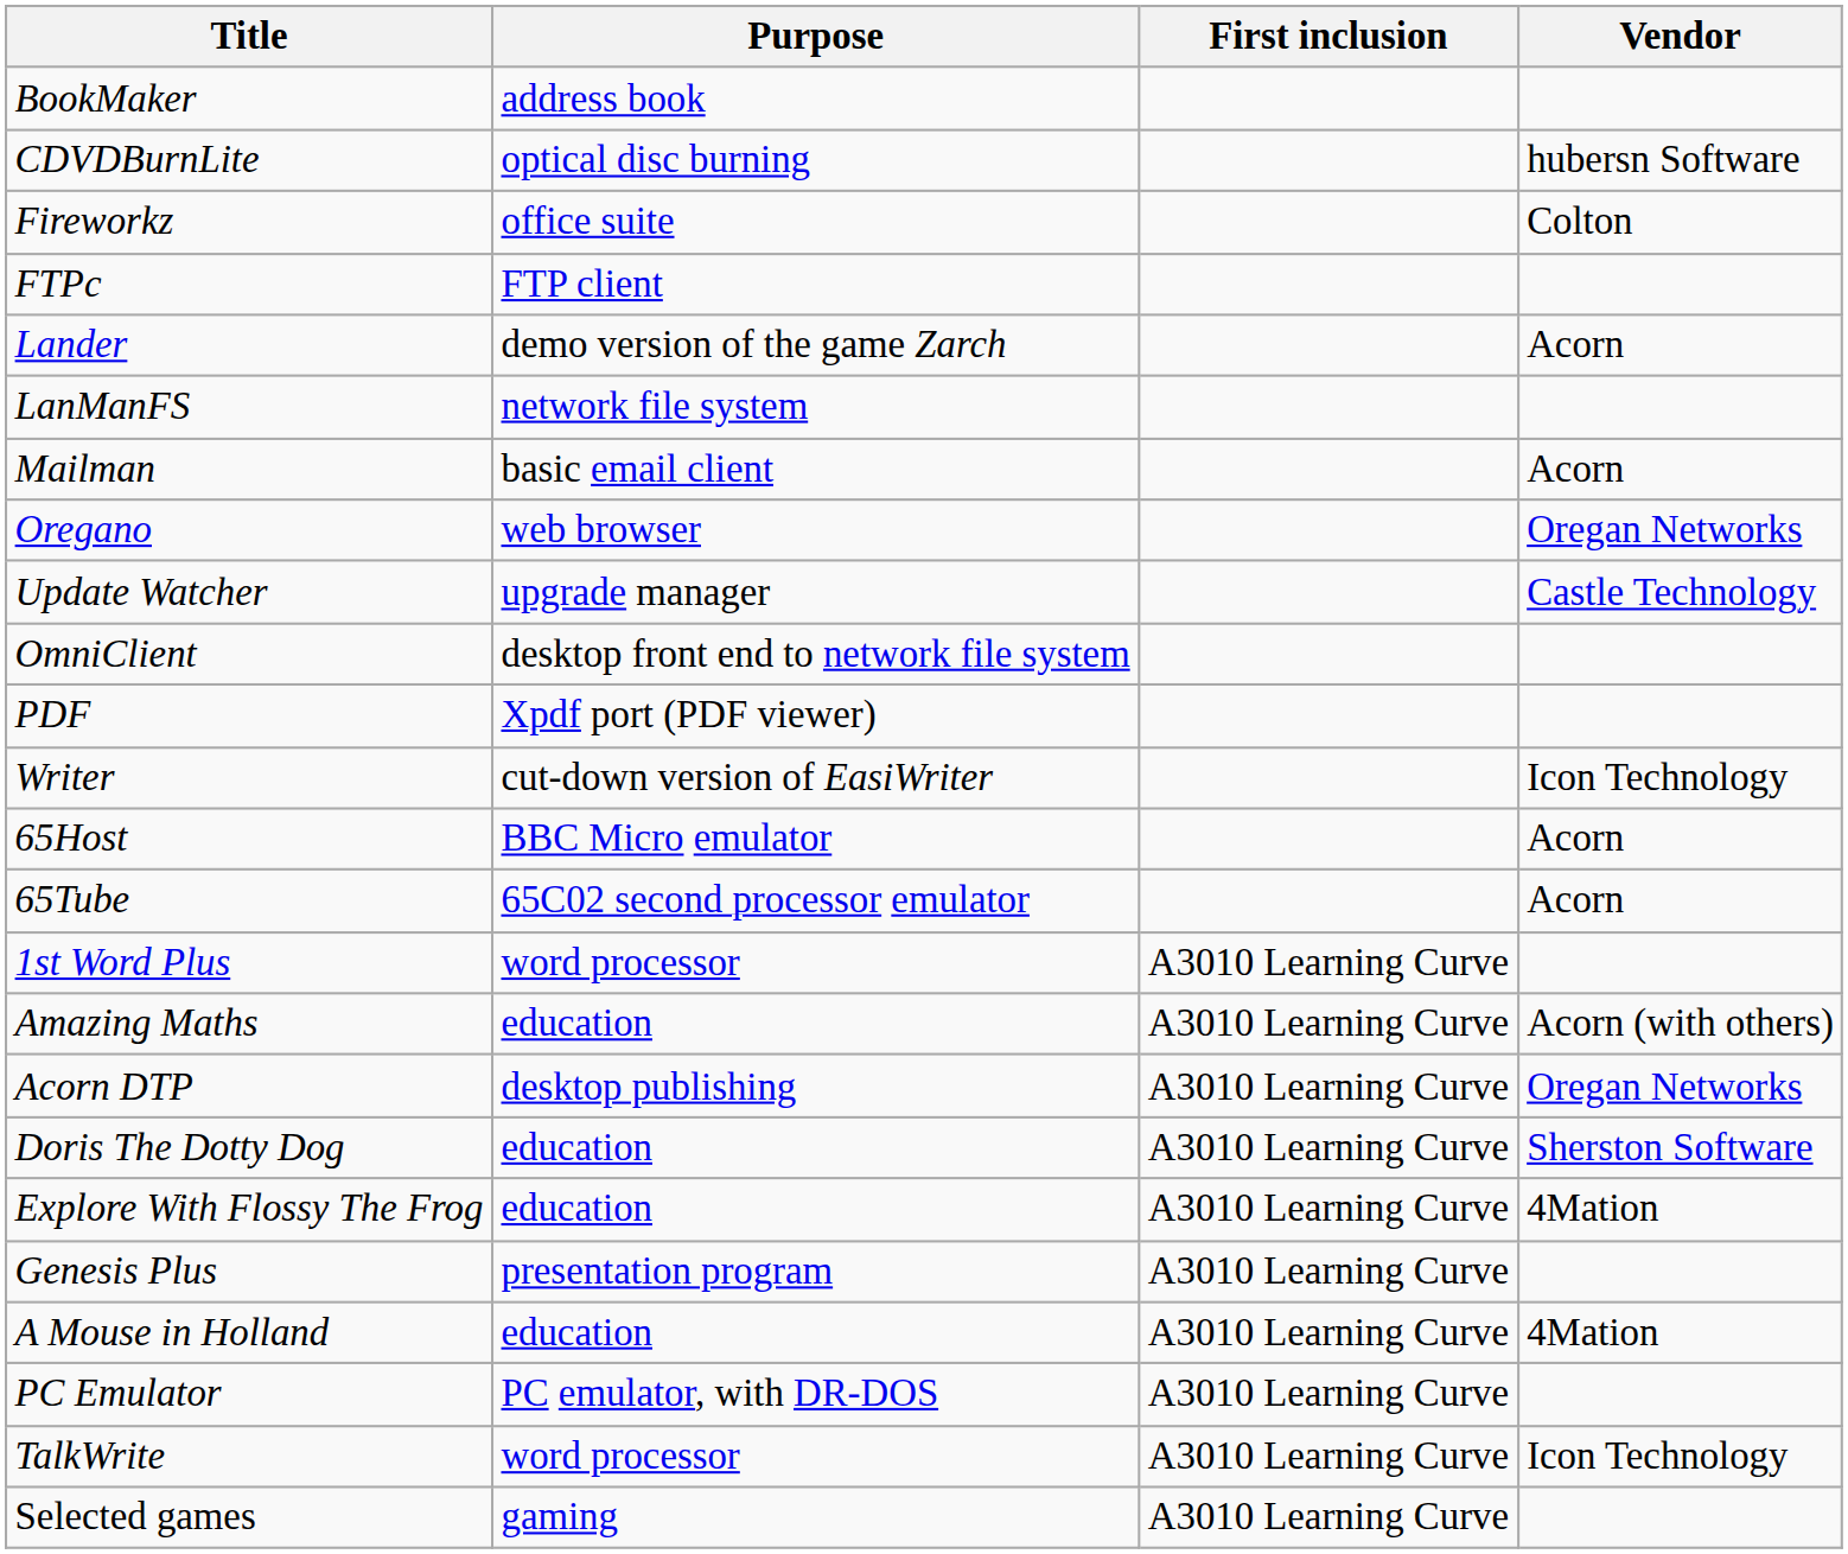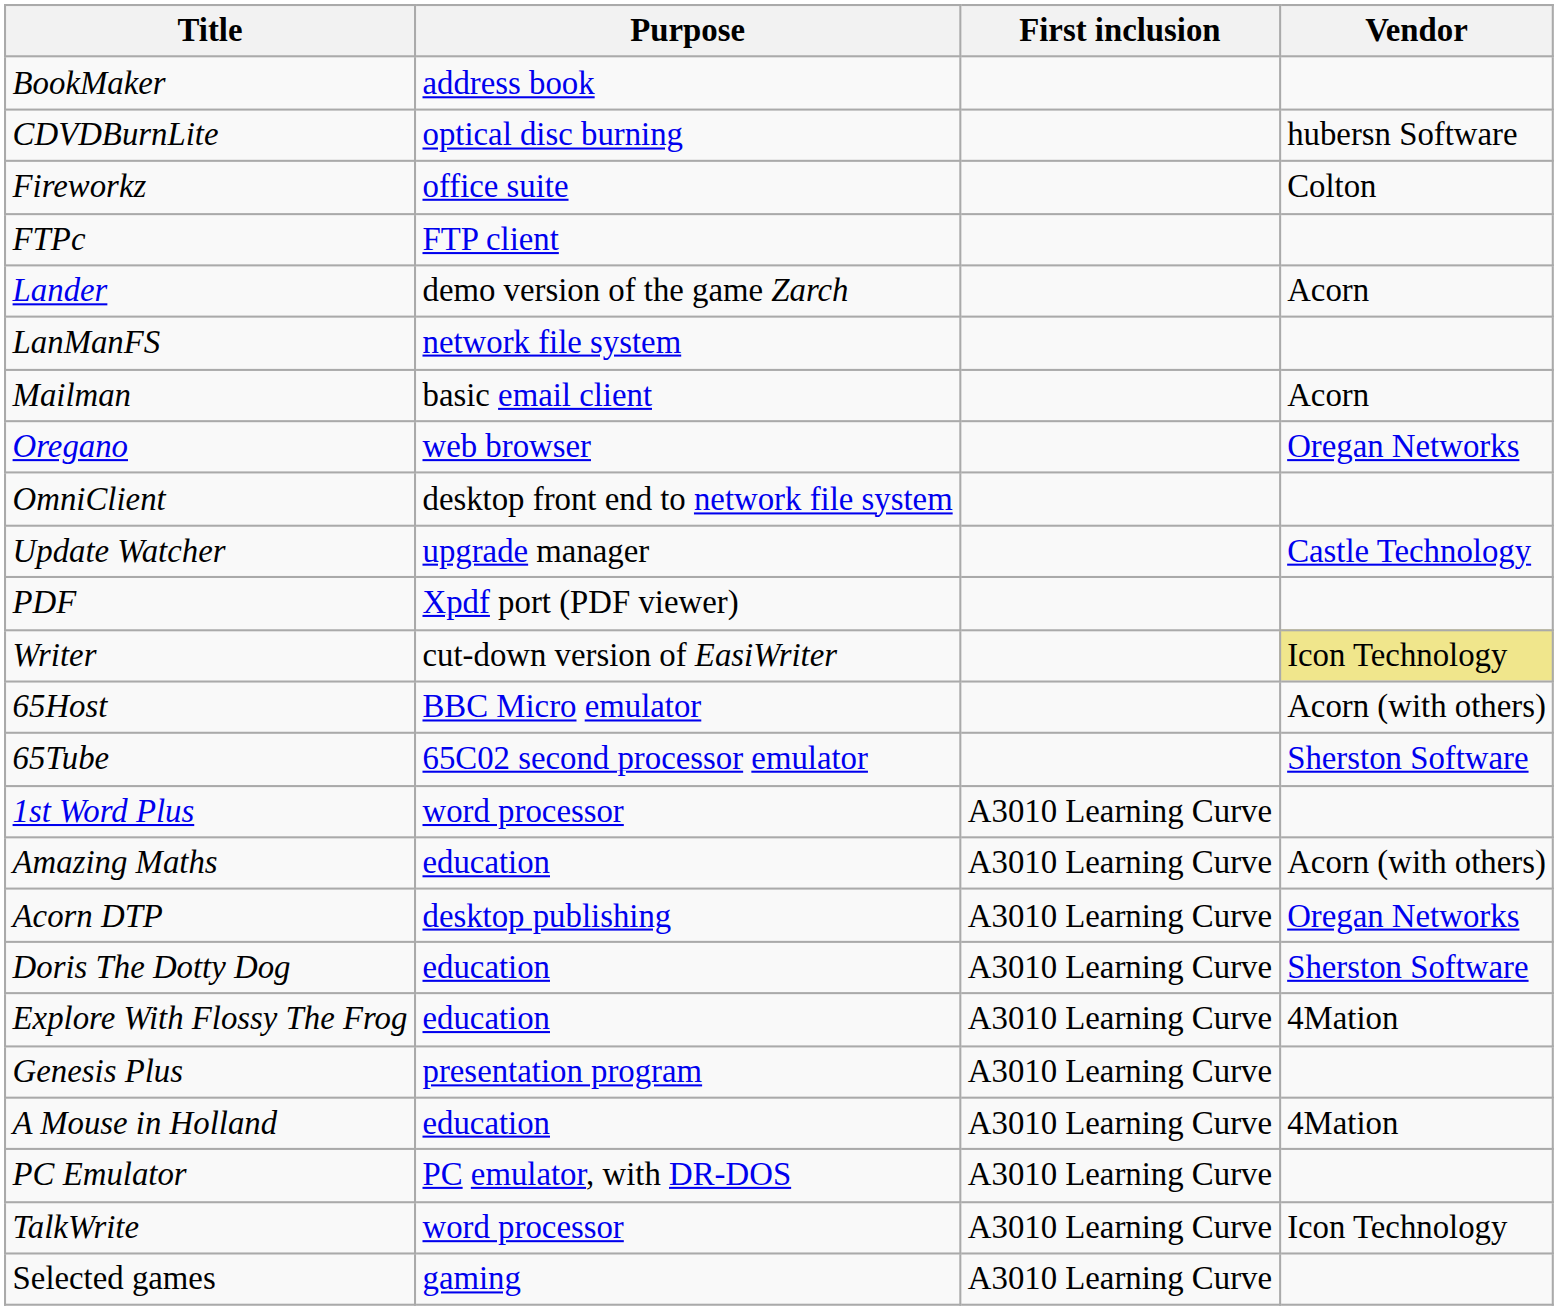rows swapped: OmniClient <-> Update Watcher
Writer | Vendor: no background -> khaki background
65Host | Vendor: Acorn -> Acorn (with others)
65Tube | Vendor: Acorn -> Sherston Software
